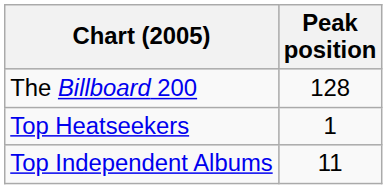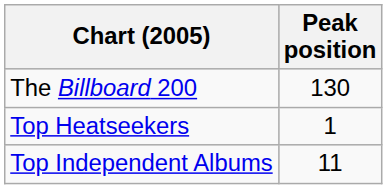The Billboard 200 | Peak position: 128 -> 130
